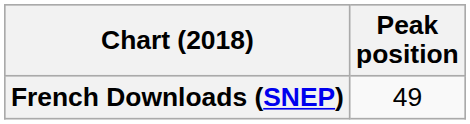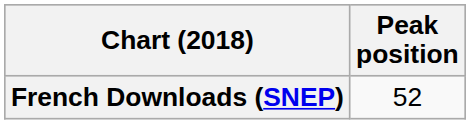French Downloads (SNEP) | Peak position: 49 -> 52
